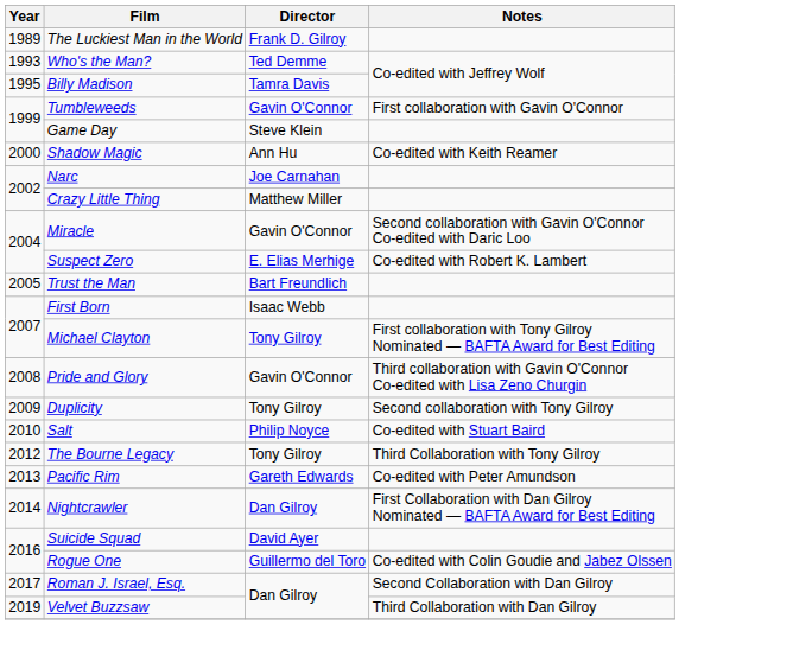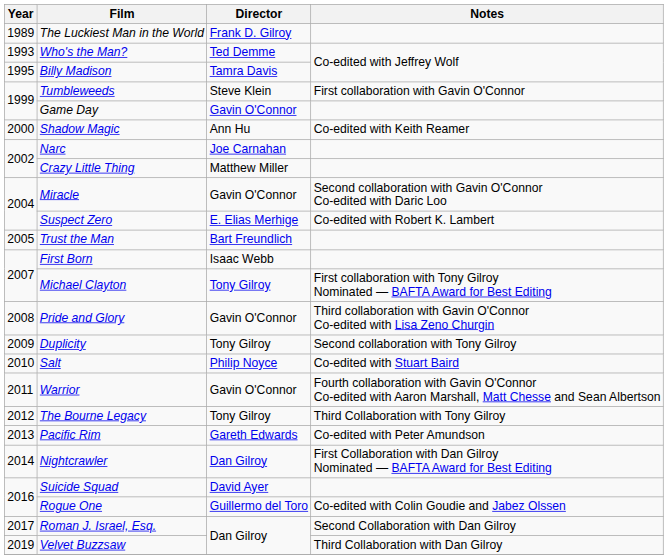Tumbleweeds | Director: Gavin O'Connor -> Steve Klein
Game Day | Director: Steve Klein -> Gavin O'Connor
+ row: 2011 | Warrior | Gavin O'Connor | Fourth collaboration with Gavin O'Connor Co-edited with Aaron Marshall, Matt Chesse and Sean Albertson
